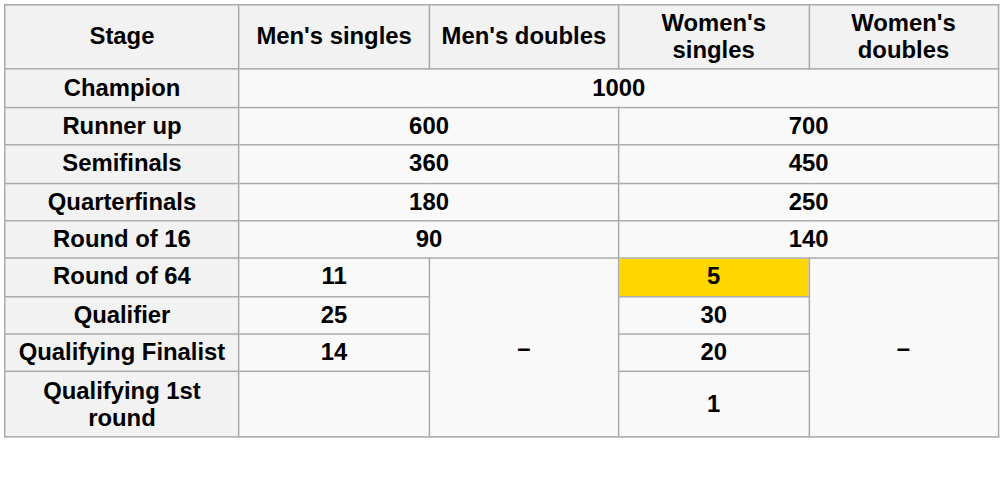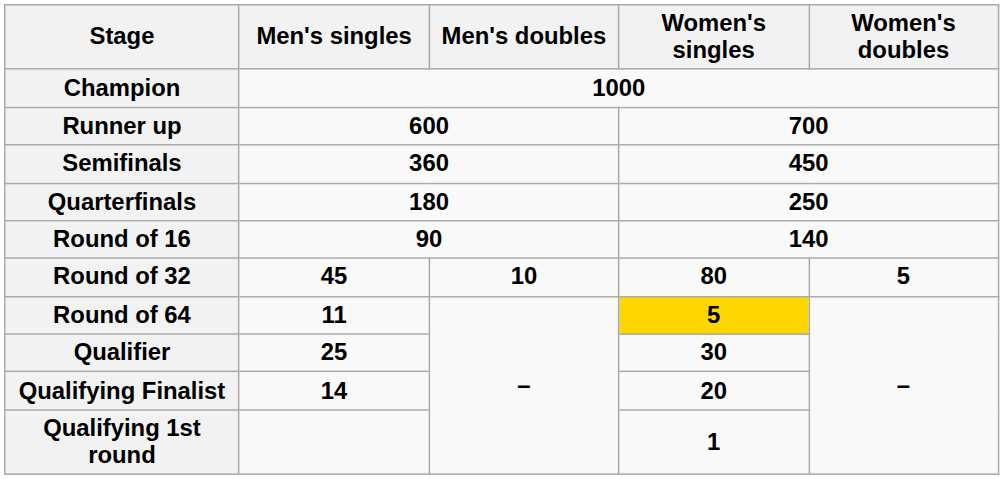+ row: Round of 32 | 45 | 10 | 80 | 5
